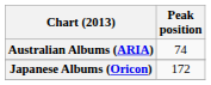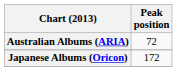Australian Albums (ARIA) | Peak position: 74 -> 72
